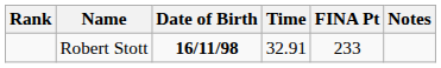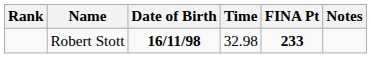Robert Stott | Time: 32.91 -> 32.98
Robert Stott | FINA Pt: normal -> bold
